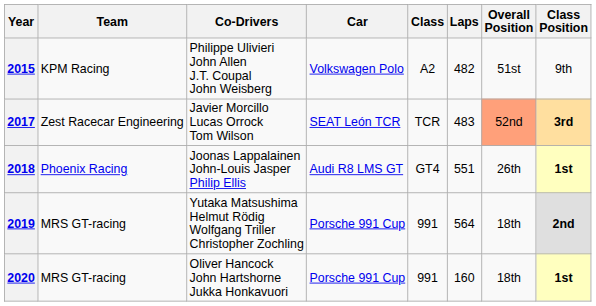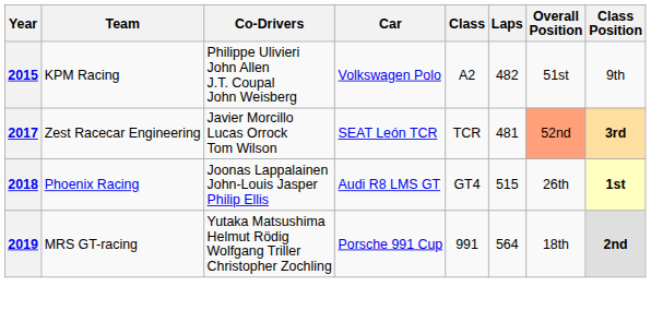2017 | Laps: 483 -> 481
2018 | Laps: 551 -> 515
- row: 2020 | MRS GT-racing | Oliver Hancock John Hartshorne Jukka Honkavuori | Porsche 991 Cup | 991 | 160 | 18th | 1st
